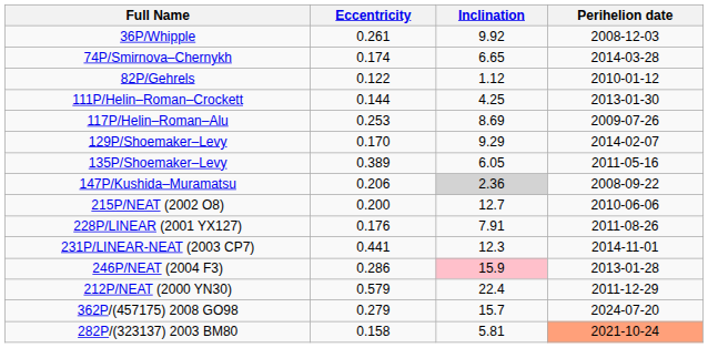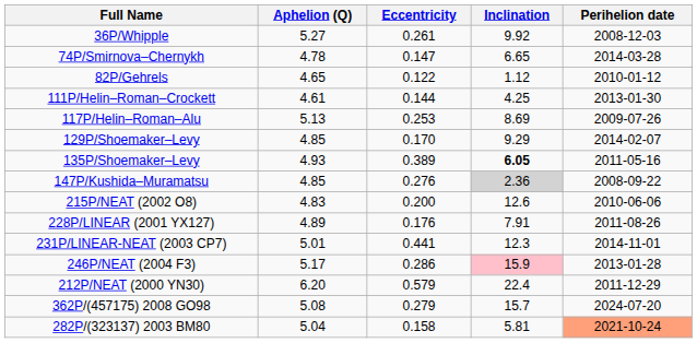+ column: Aphelion (Q) | 5.27 | 4.78 | 4.65 | 4.61 | 5.13 | 4.85 | 4.93 | 4.85 | 4.83 | 4.89 | 5.01 | 5.17 | 6.20 | 5.08 | 5.04
74P/Smirnova–Chernykh | Eccentricity: 0.174 -> 0.147
135P/Shoemaker–Levy | Inclination: normal -> bold
147P/Kushida–Muramatsu | Eccentricity: 0.206 -> 0.276
215P/NEAT (2002 O8) | Inclination: 12.7 -> 12.6
